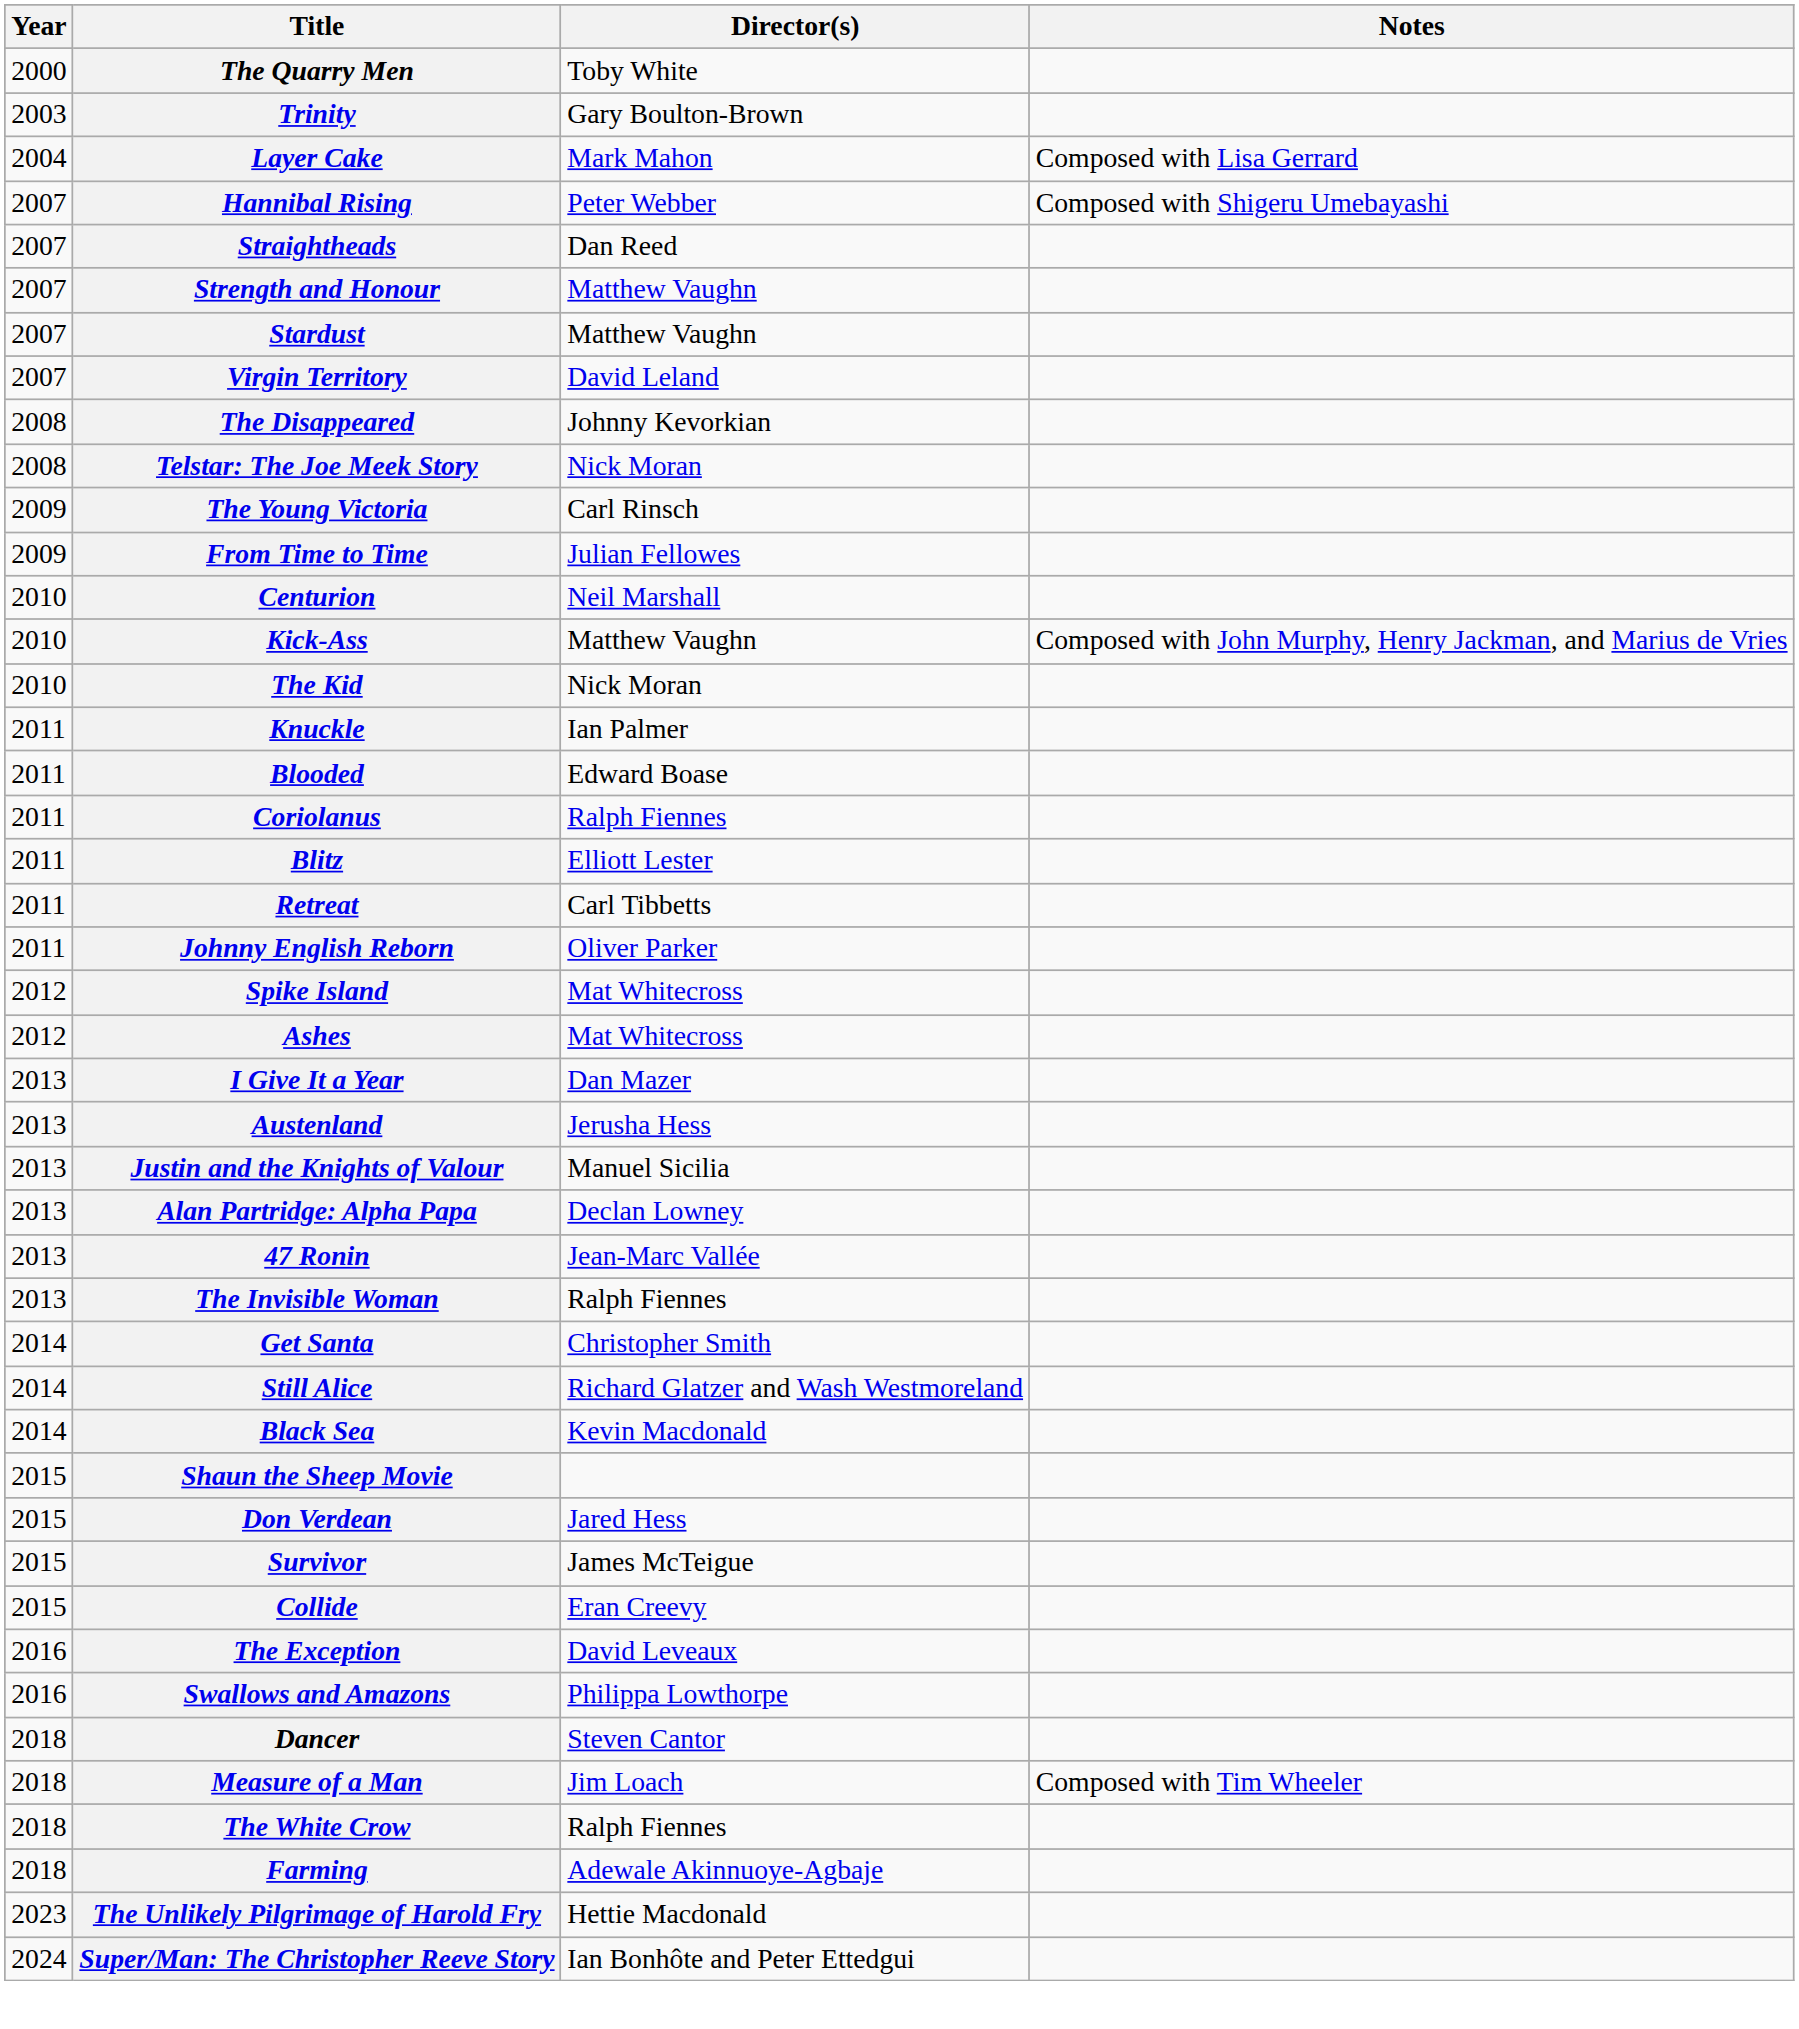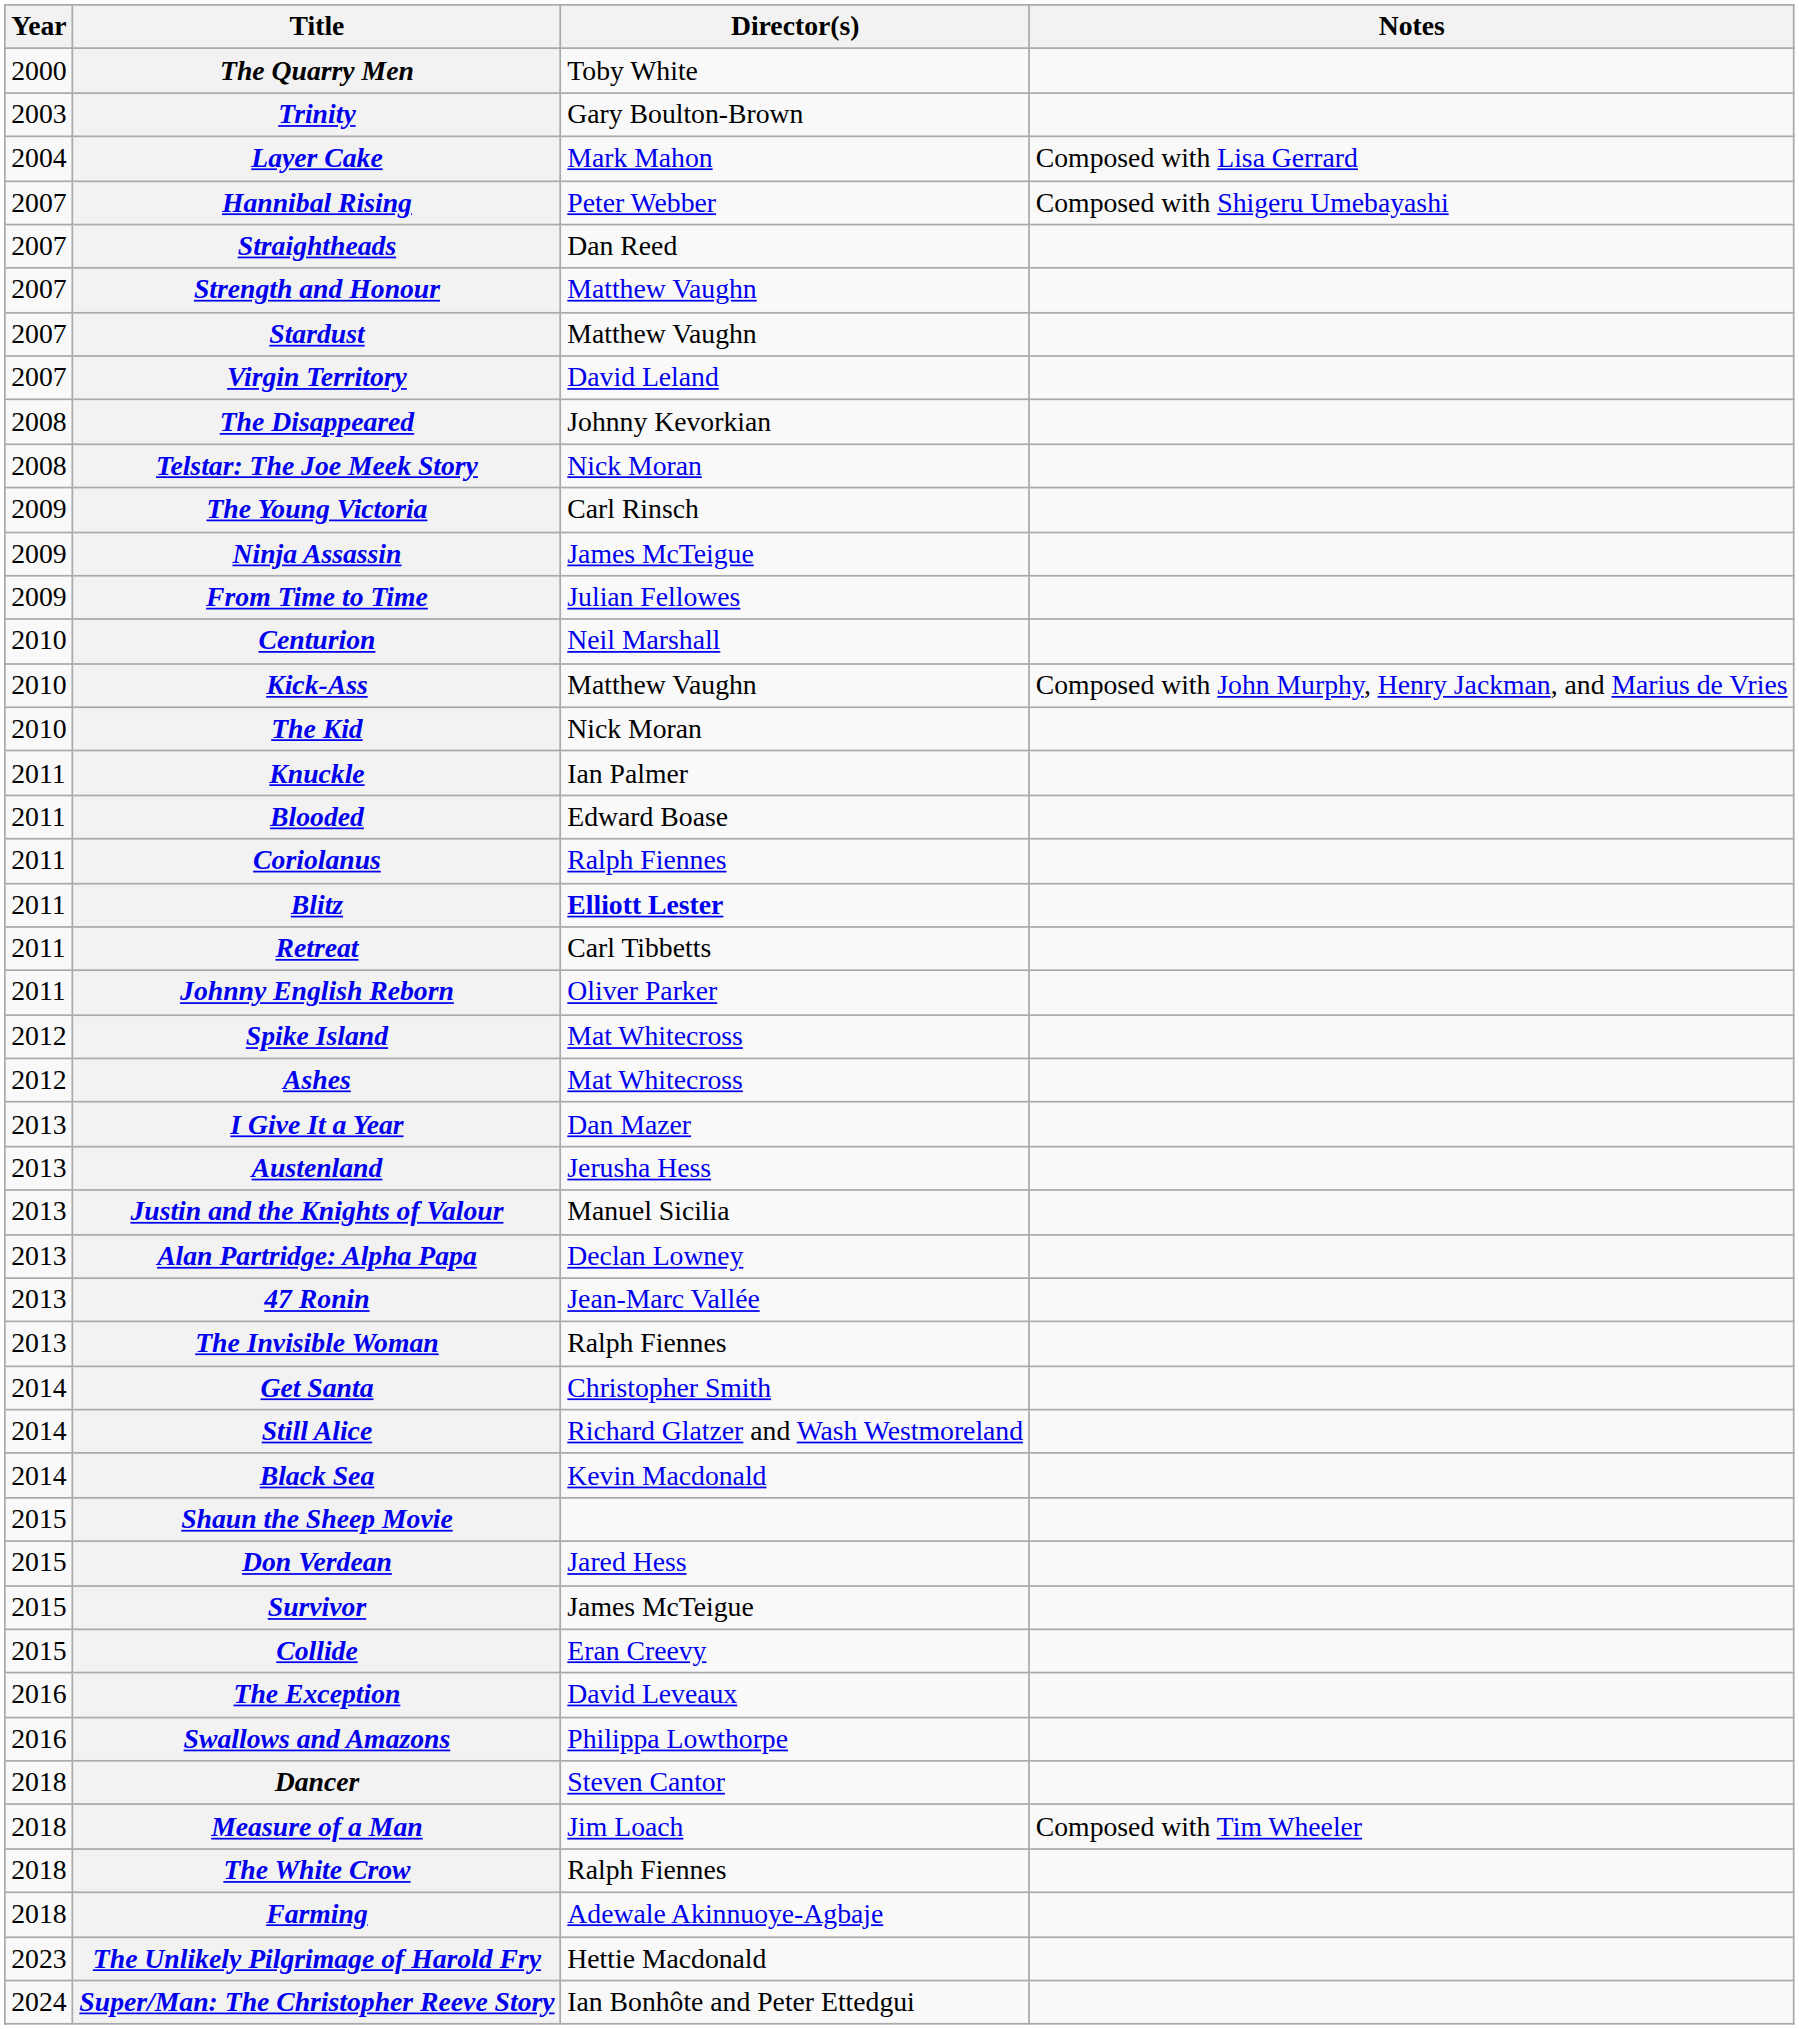+ row: 2009 | Ninja Assassin | James McTeigue
Blitz | Director(s): normal -> bold
